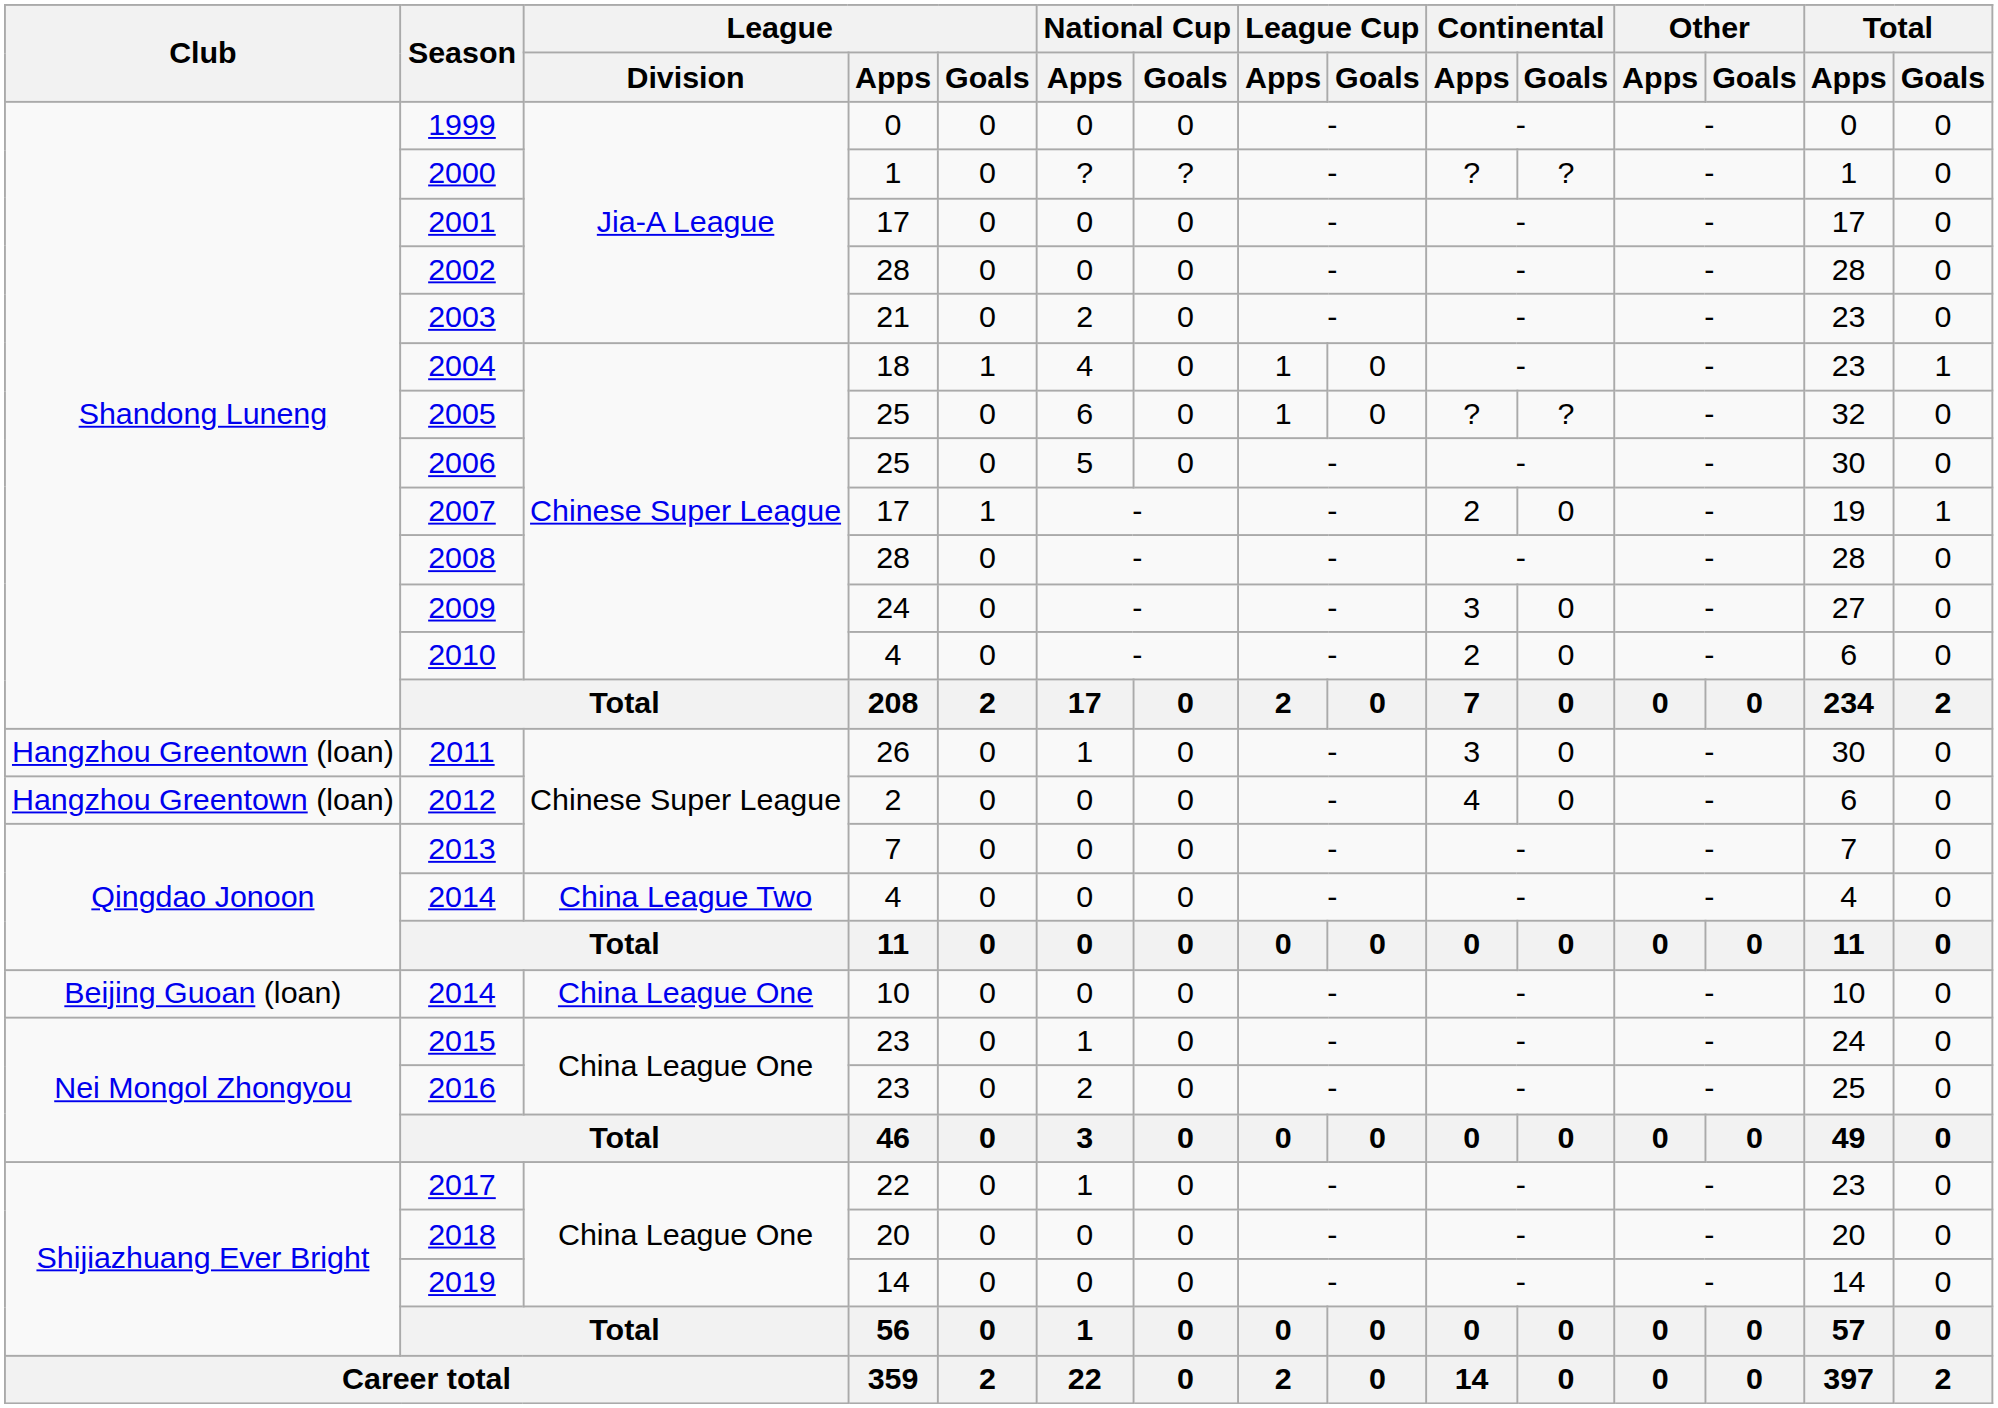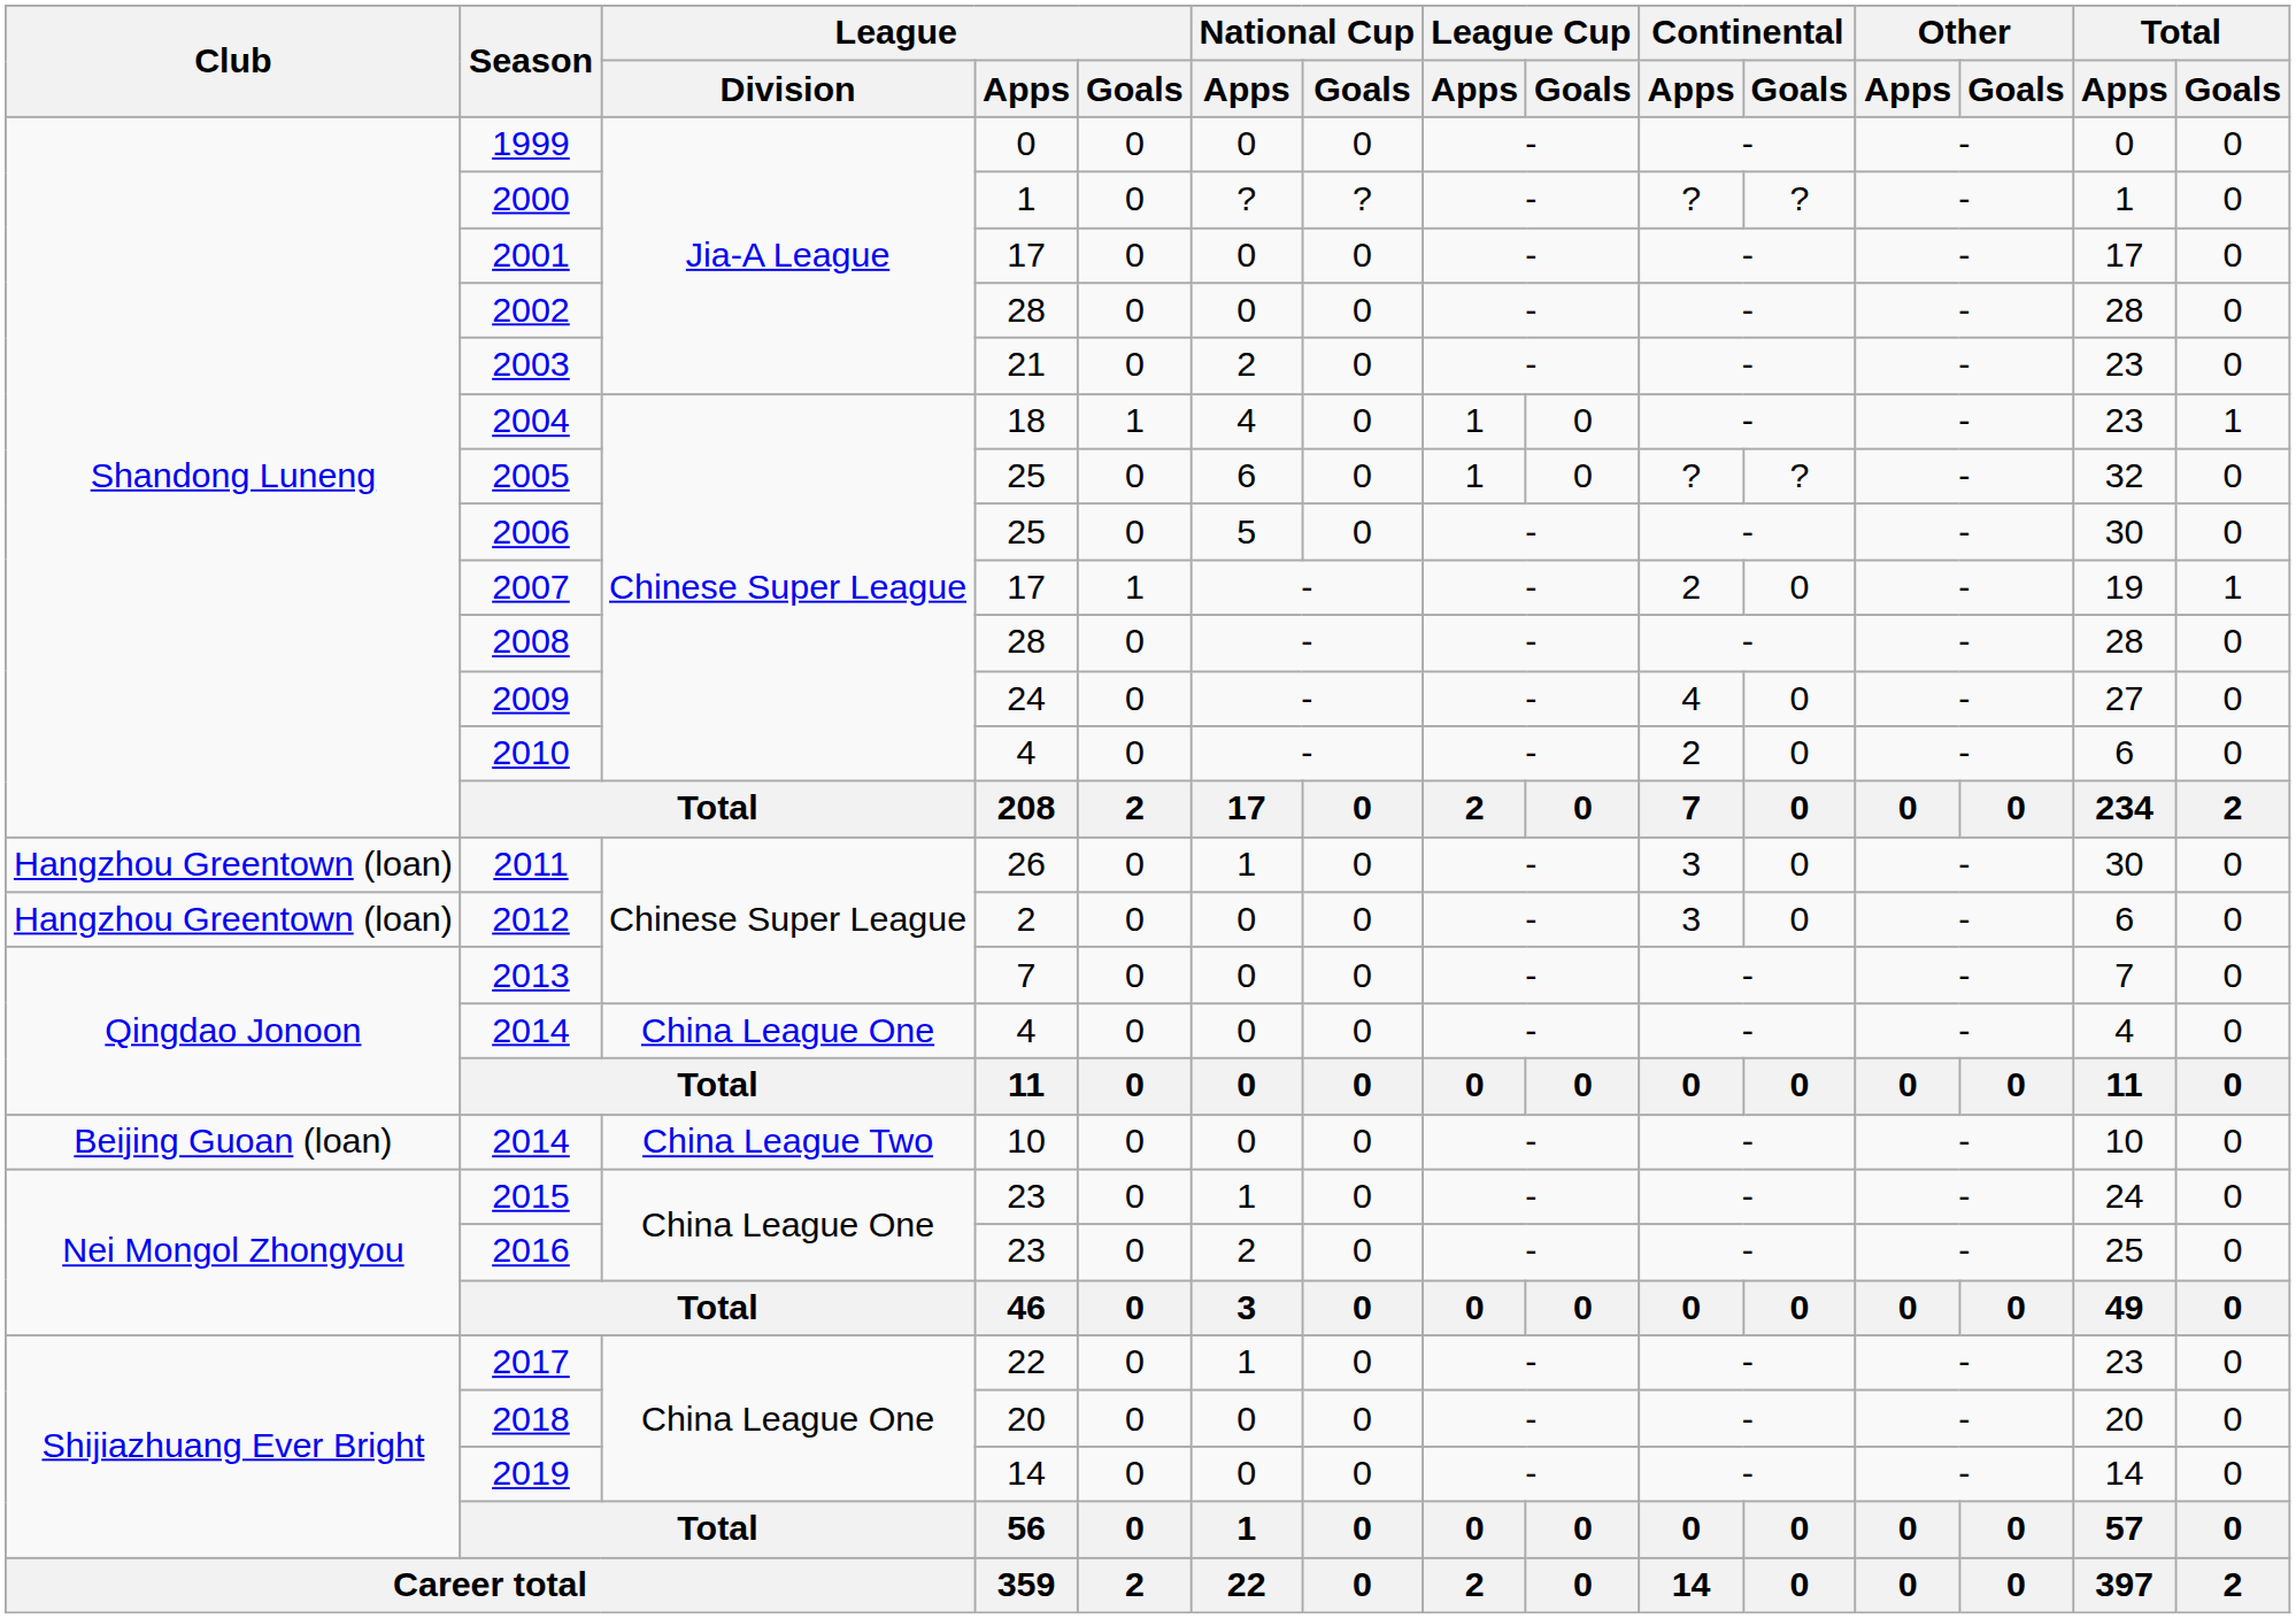2009 | Continental / Apps: 3 -> 4
2012 | Continental / Apps: 4 -> 3
2014 / 4 | League / Division: China League Two -> China League One
2014 / 10 | League / Division: China League One -> China League Two
